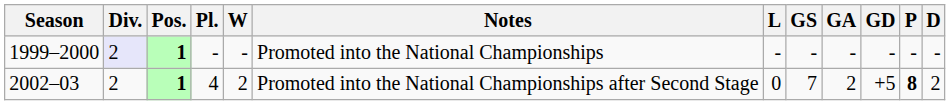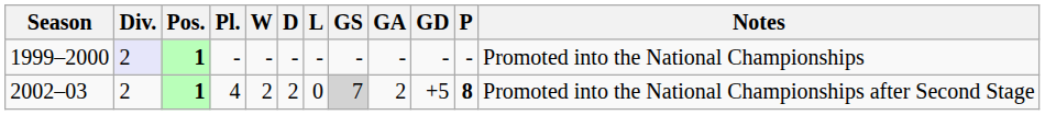columns swapped: D <-> Notes
2002–03 | GS: no background -> lightgrey background
